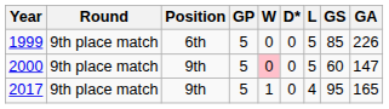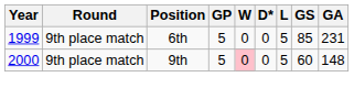1999 | GA: 226 -> 231
2000 | GA: 147 -> 148
- row: 2017 | 9th place match | 9th | 5 | 1 | 0 | 4 | 95 | 165
